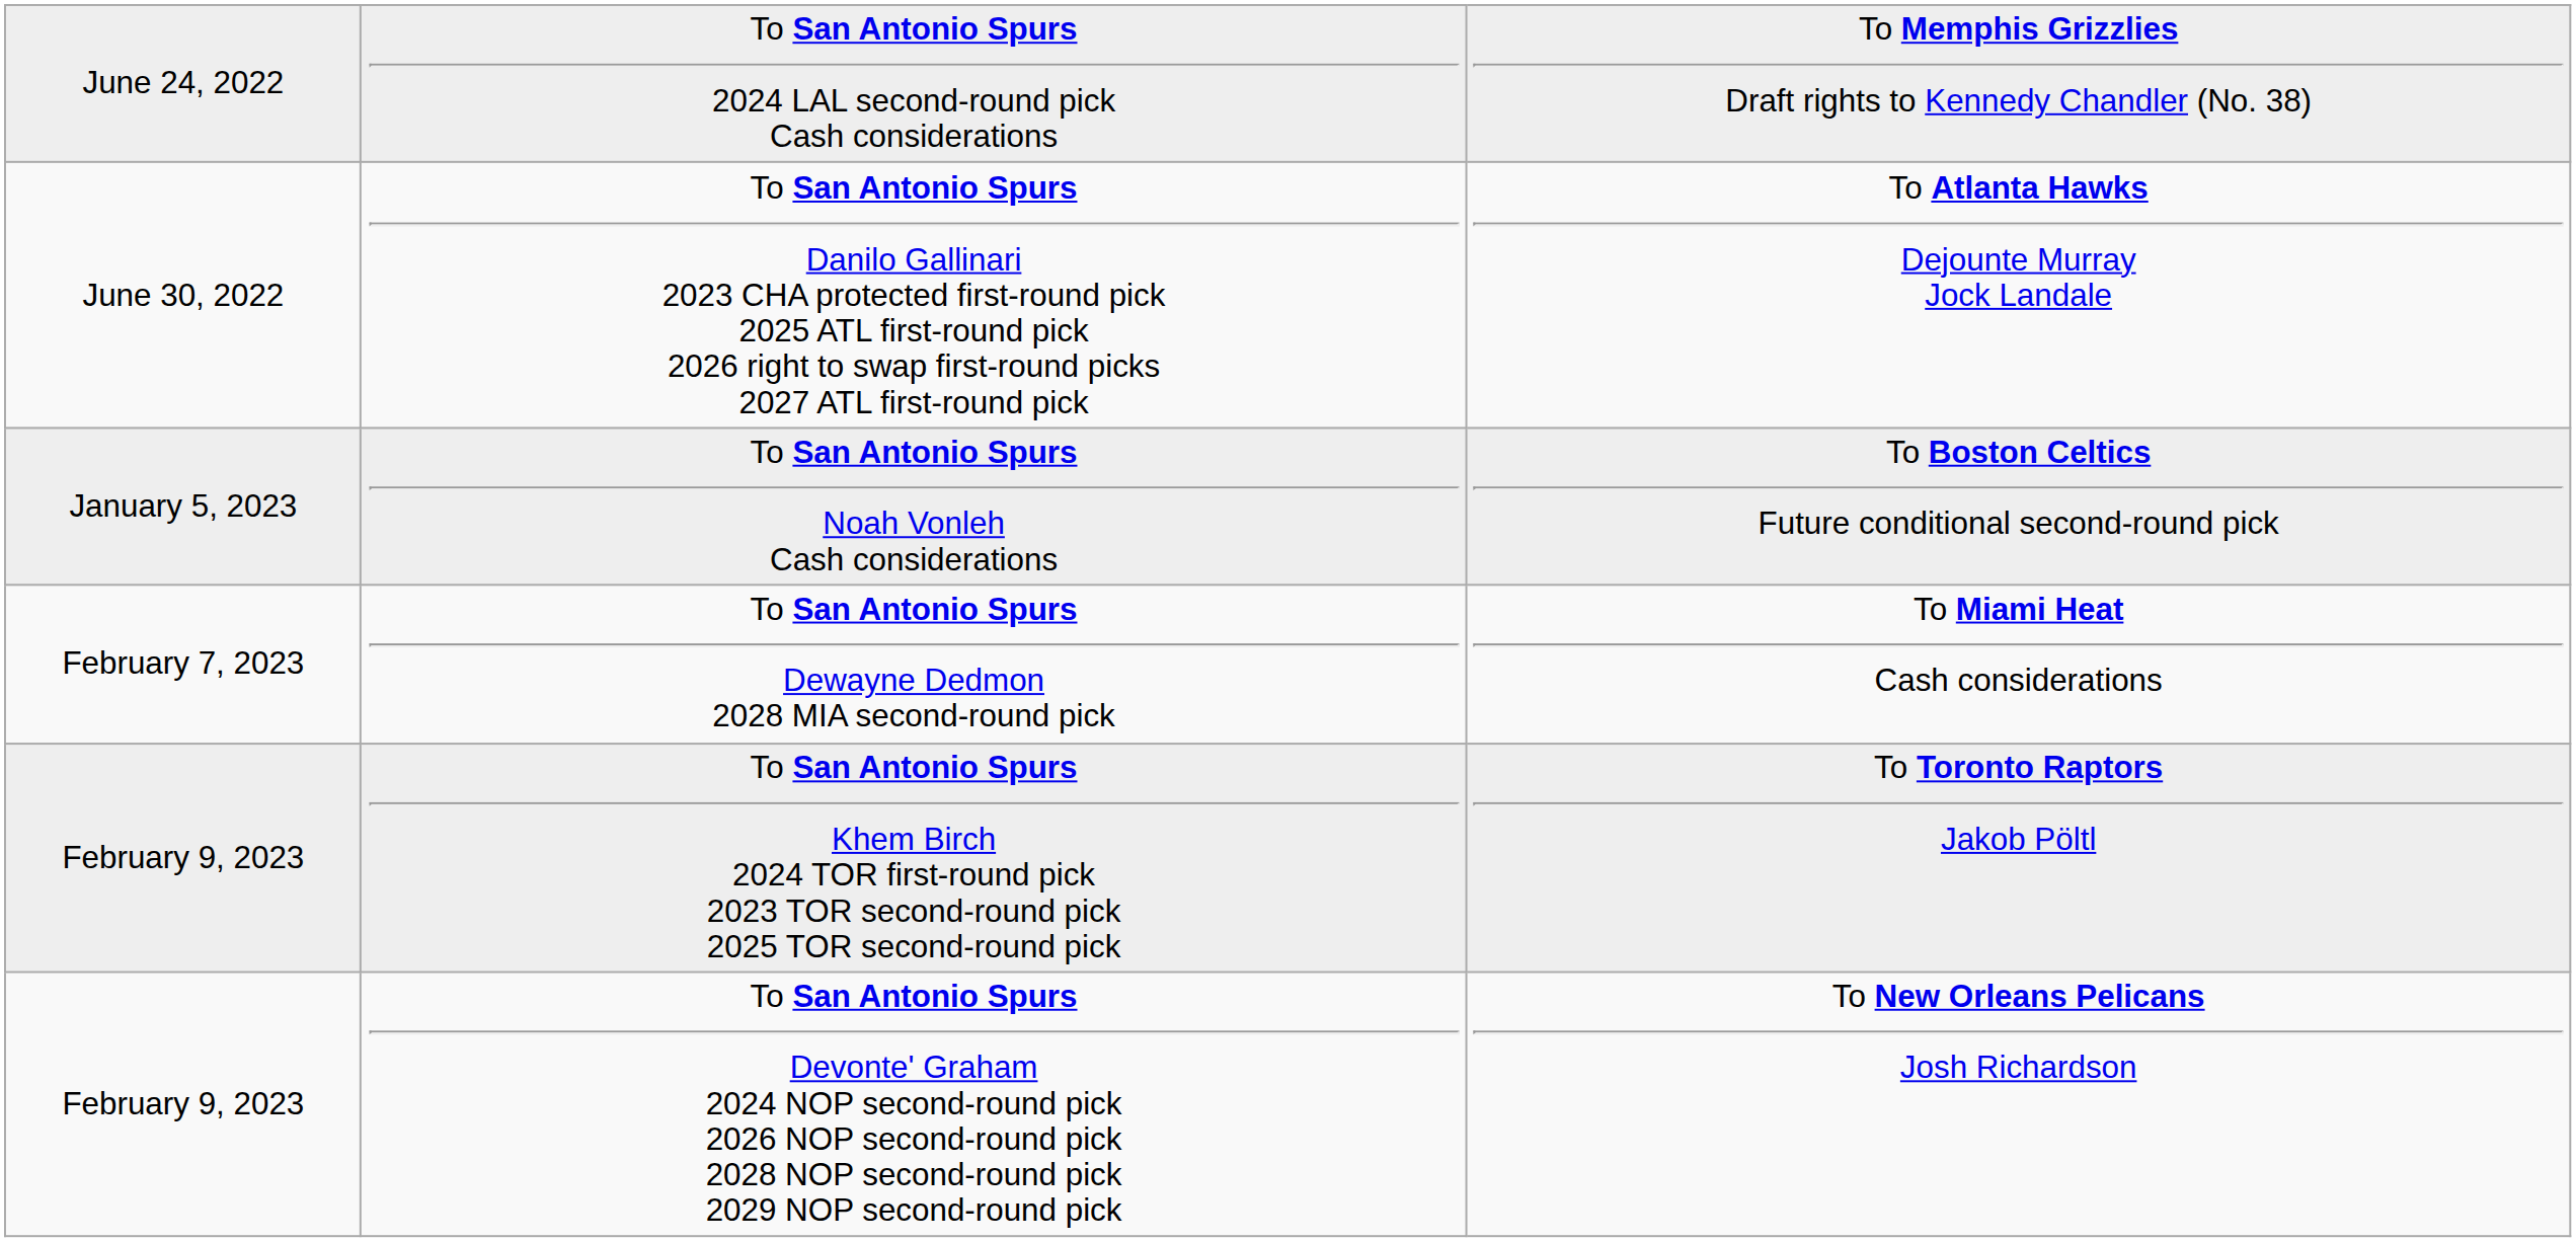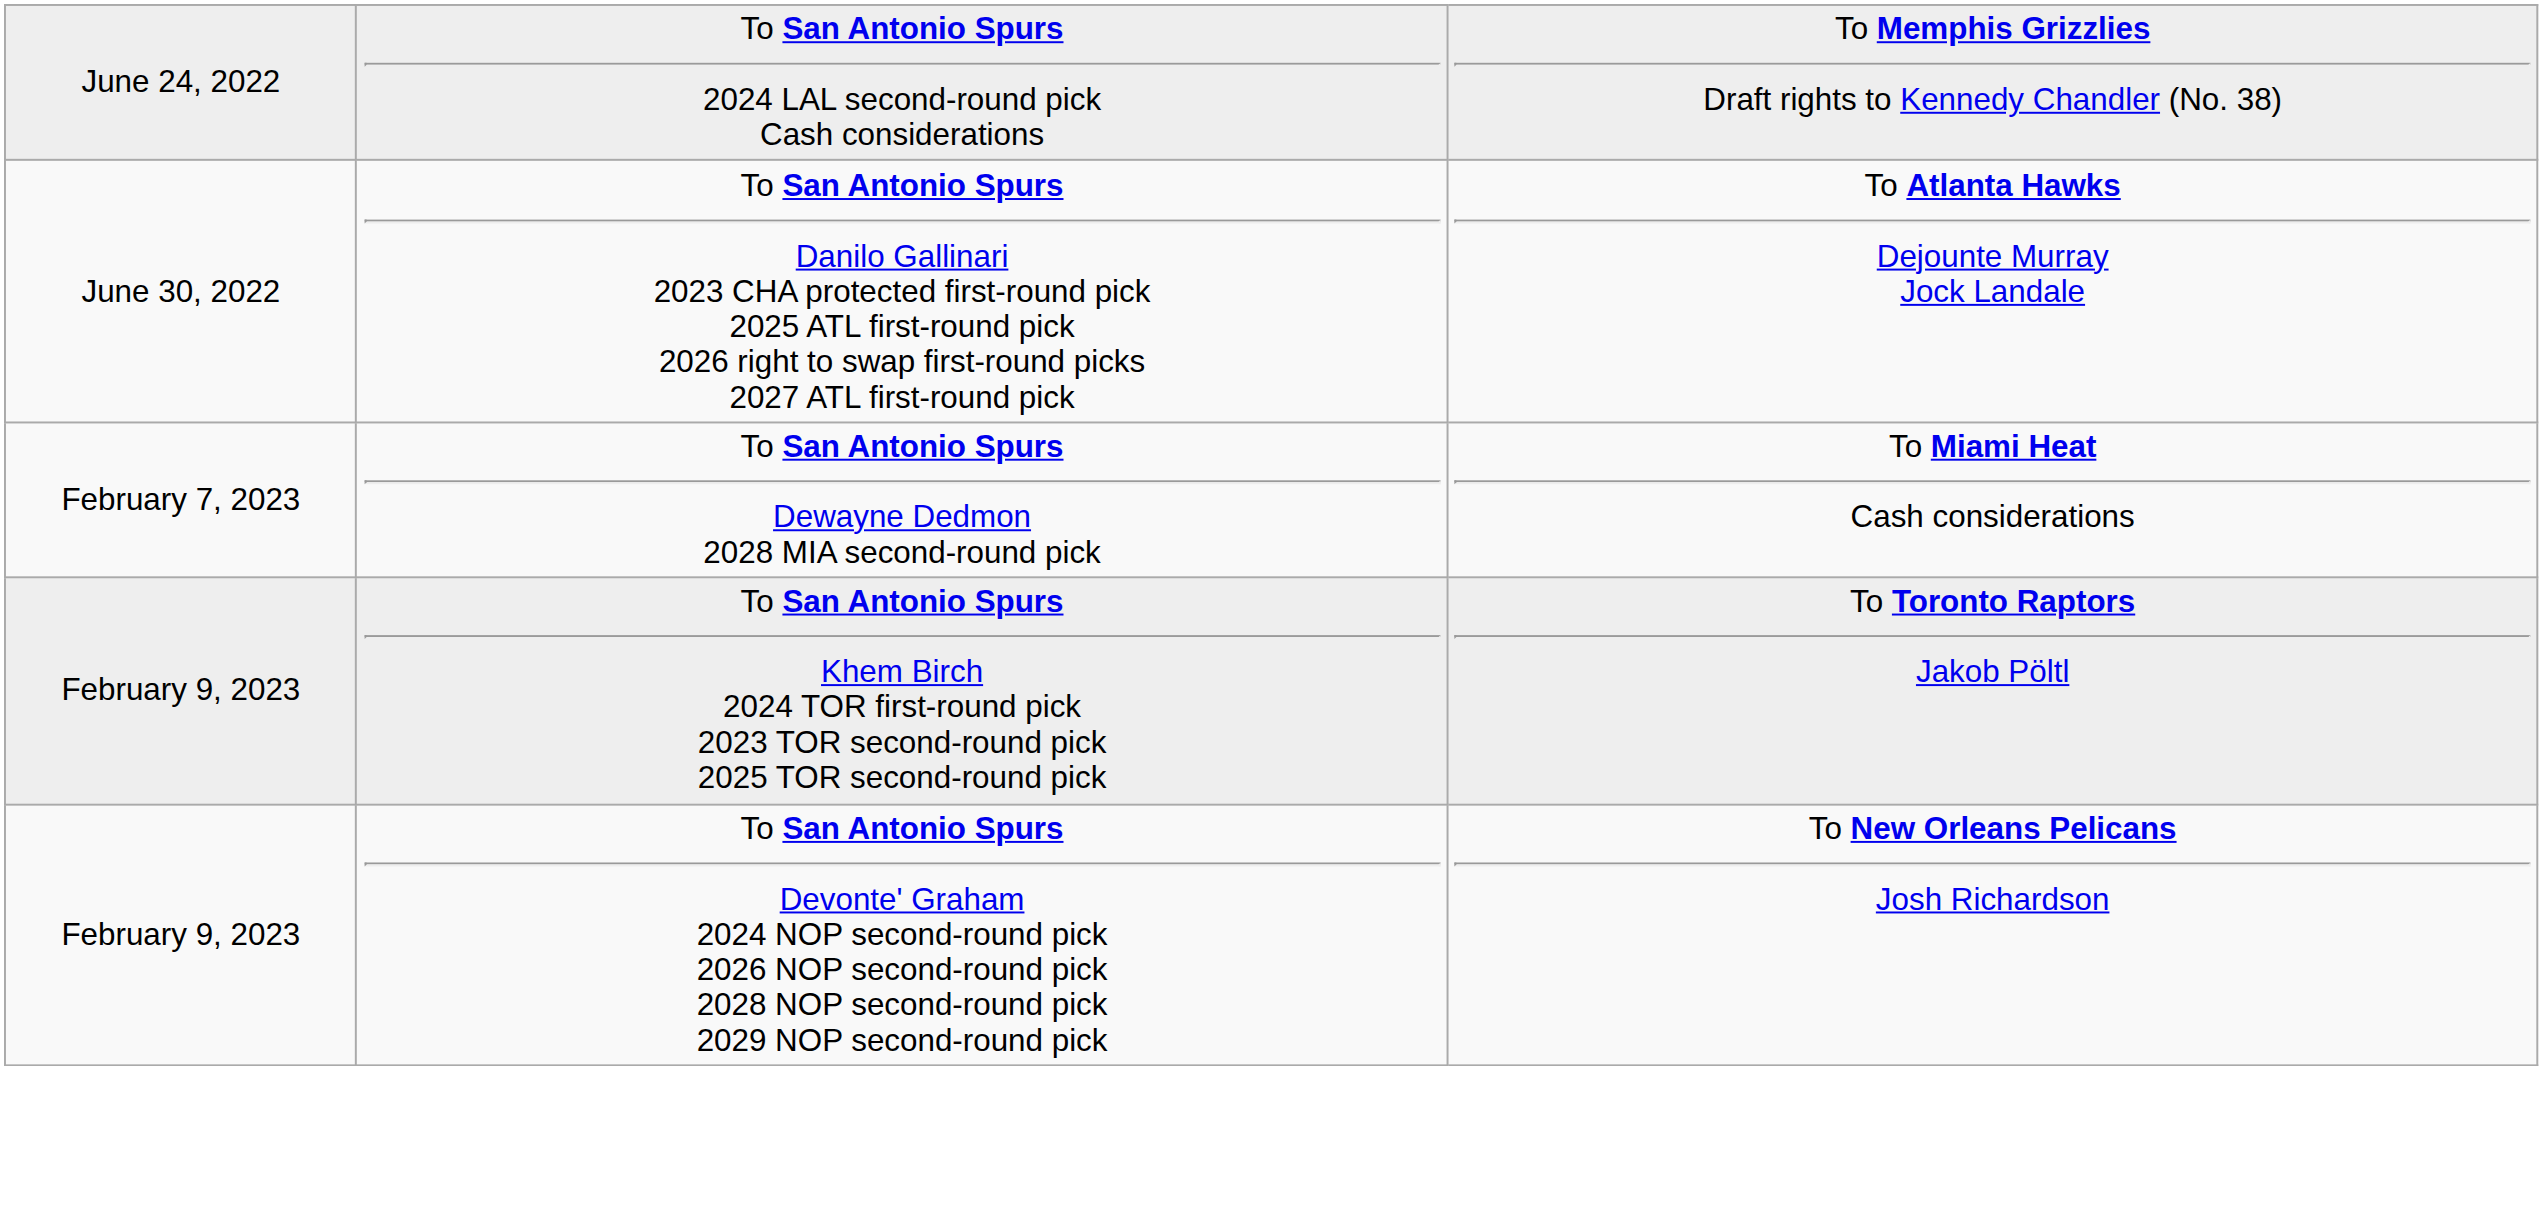- row: January 5, 2023 | To San Antonio Spurs Noah Vonleh Cash considerations | To Boston Celtics Future conditional second-round pick
